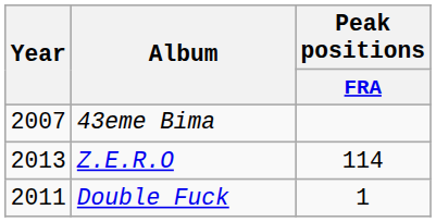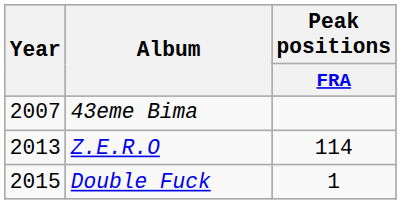Double Fuck | Year: 2011 -> 2015
